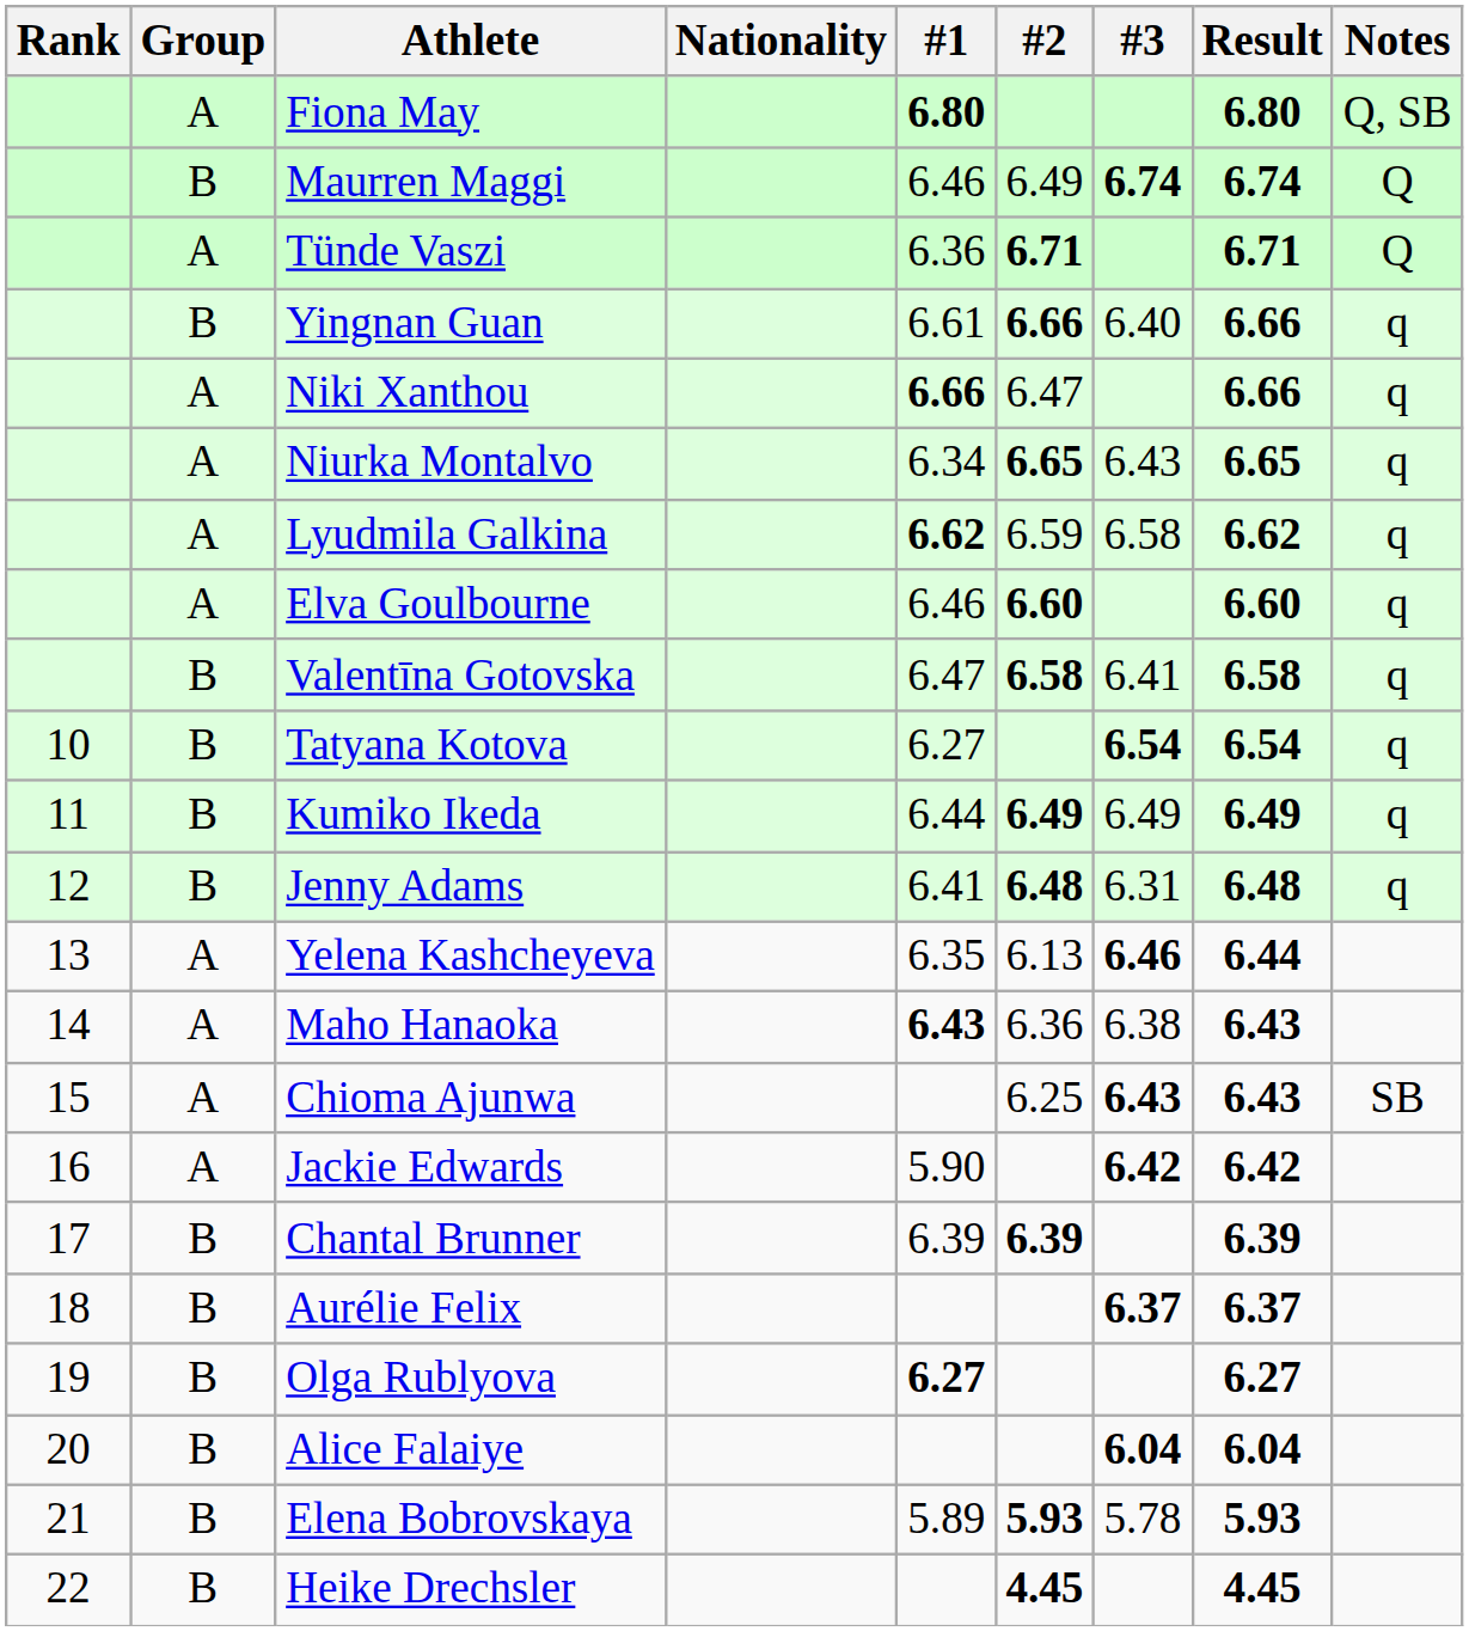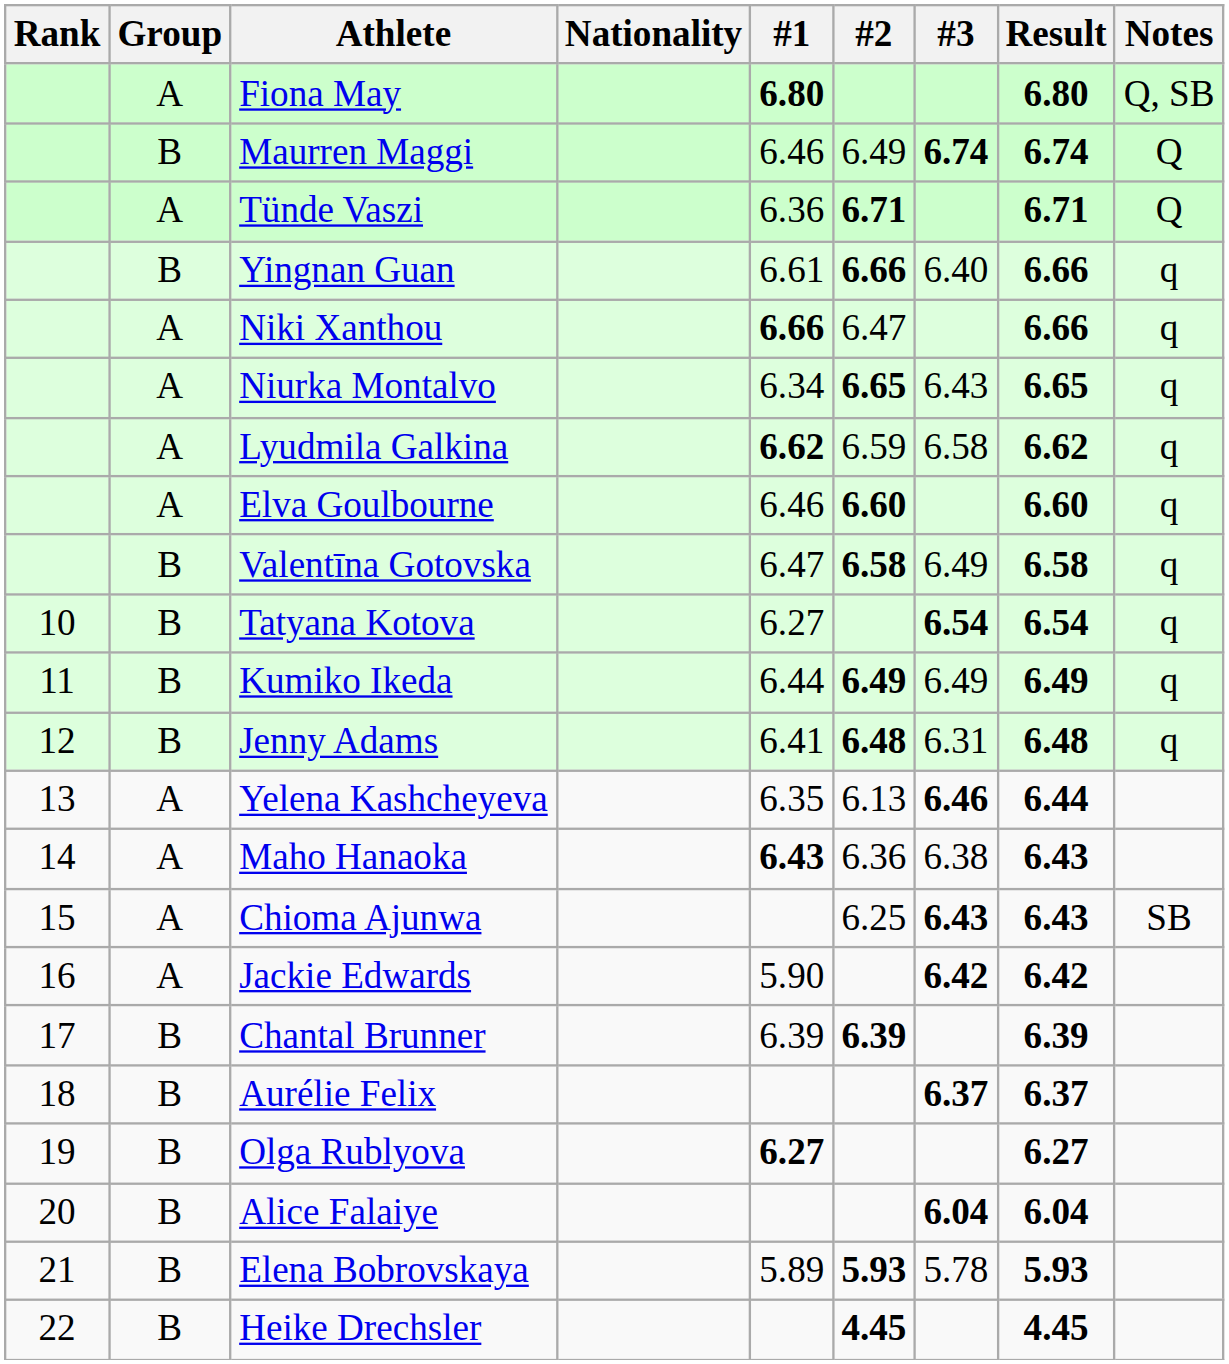Valentīna Gotovska | #3: 6.41 -> 6.49
